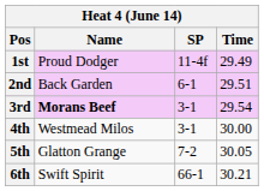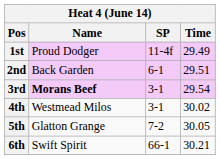4th | Time: 30.00 -> 30.02
